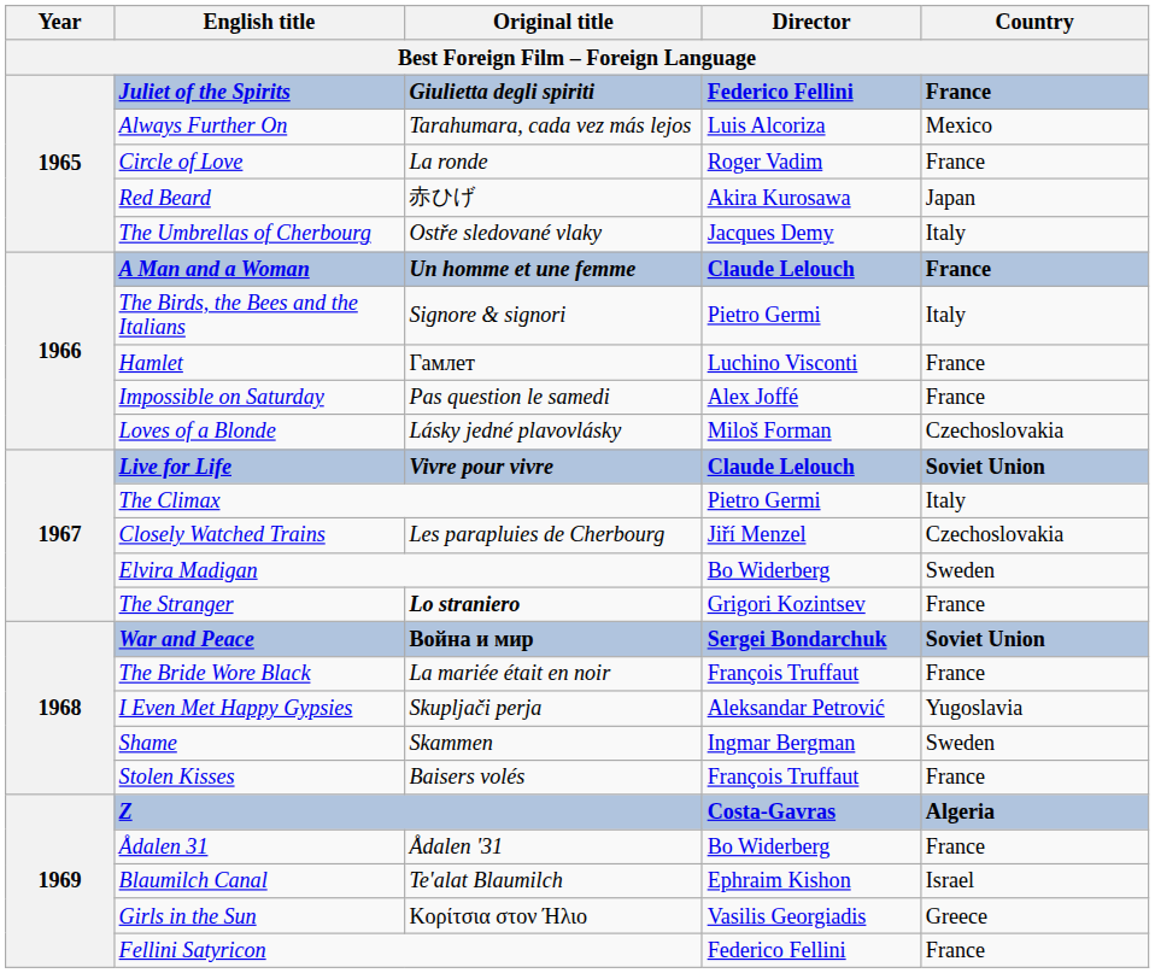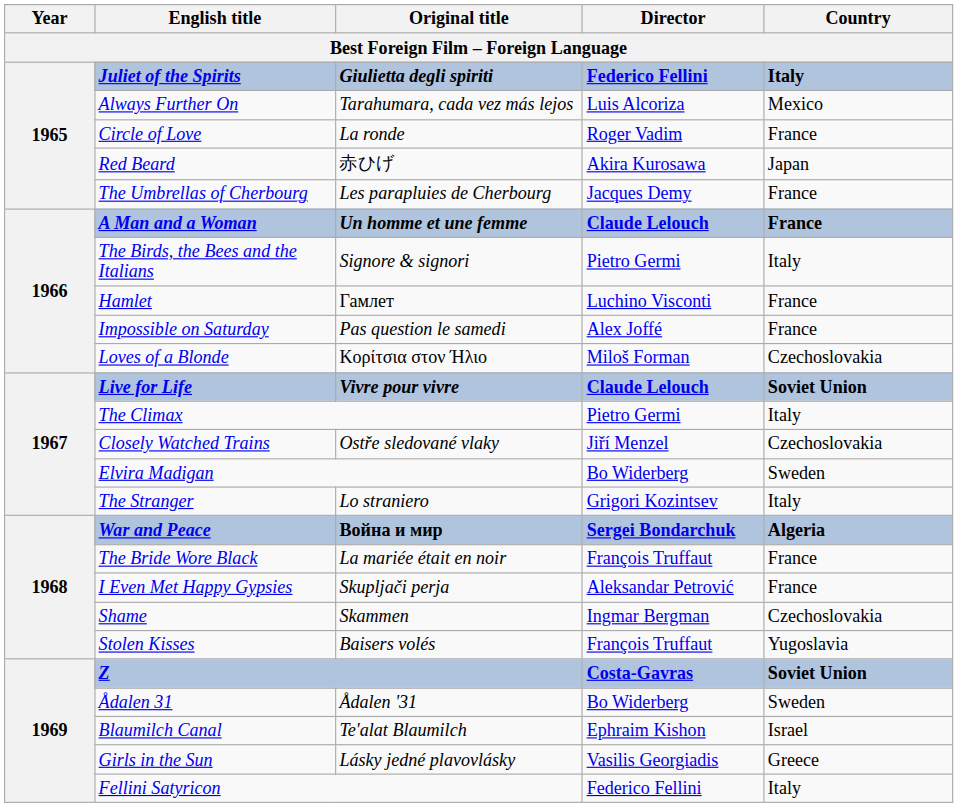Juliet of the Spirits | Country: France -> Italy
The Umbrellas of Cherbourg | Original title: Ostře sledované vlaky -> Les parapluies de Cherbourg
The Umbrellas of Cherbourg | Country: Italy -> France
Loves of a Blonde | Original title: Lásky jedné plavovlásky -> Κορίτσια στον Ήλιο
Closely Watched Trains | Original title: Les parapluies de Cherbourg -> Ostře sledované vlaky
The Stranger | Original title: bold -> normal
The Stranger | Country: France -> Italy
War and Peace | Country: Soviet Union -> Algeria
I Even Met Happy Gypsies | Country: Yugoslavia -> France
Shame | Country: Sweden -> Czechoslovakia
Stolen Kisses | Country: France -> Yugoslavia
Z | Country: Algeria -> Soviet Union
Ådalen 31 | Country: France -> Sweden
Girls in the Sun | Original title: Κορίτσια στον Ήλιο -> Lásky jedné plavovlásky
Fellini Satyricon | Country: France -> Italy
